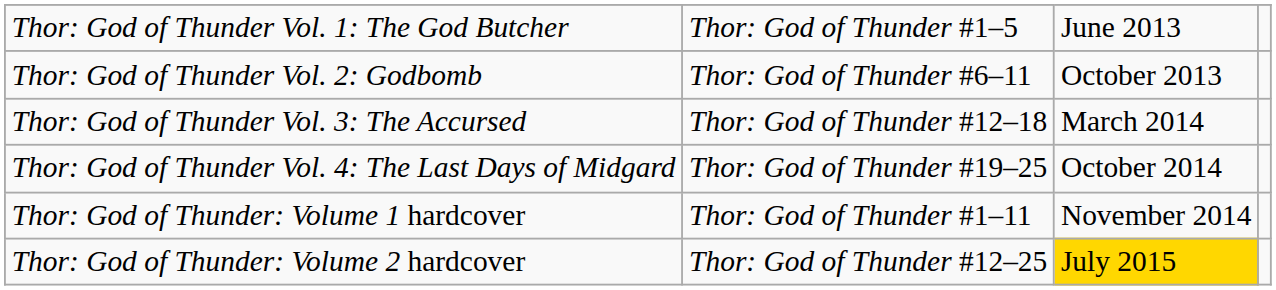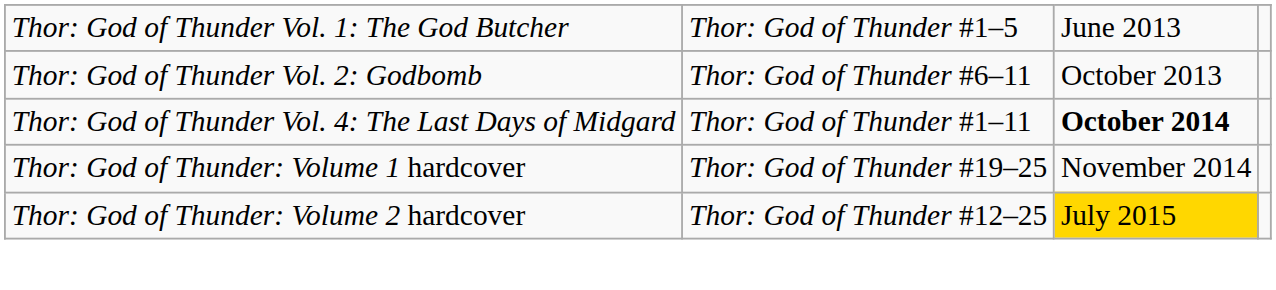- row: Thor: God of Thunder Vol. 3: The Accursed | Thor: God of Thunder #12–18 | March 2014
Thor: God of Thunder Vol. 4: The Last Days of Midgard | column 2: Thor: God of Thunder #19–25 -> Thor: God of Thunder #1–11
Thor: God of Thunder Vol. 4: The Last Days of Midgard | column 3: normal -> bold
Thor: God of Thunder: Volume 1 hardcover | column 2: Thor: God of Thunder #1–11 -> Thor: God of Thunder #19–25
